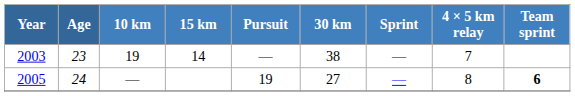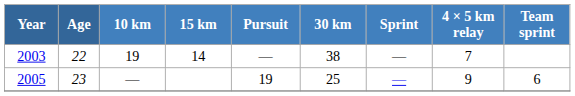2003 | Age: 23 -> 22
2005 | Age: 24 -> 23
2005 | 30 km: 27 -> 25
2005 | 4 × 5 km relay: 8 -> 9
2005 | Team sprint: bold -> normal
